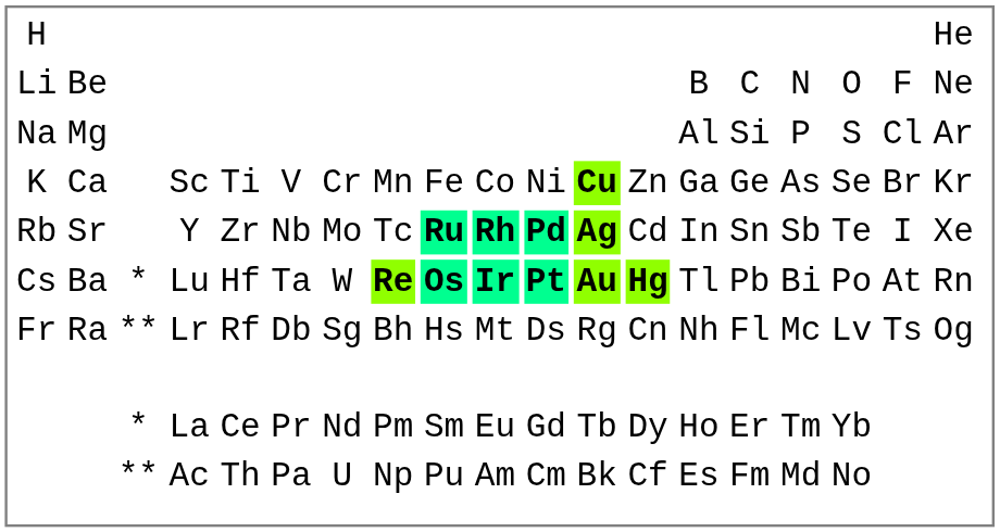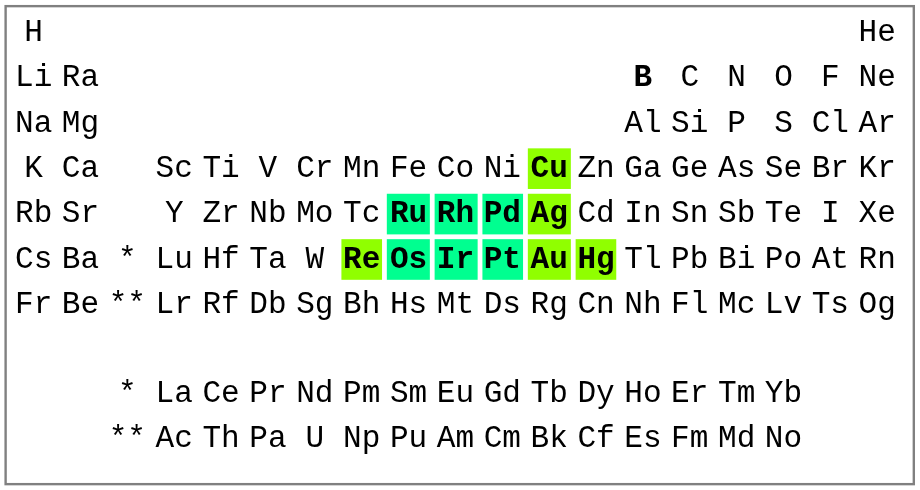Li | column 2: Be -> Ra
Li | column 14: normal -> bold
Fr | column 2: Ra -> Be
